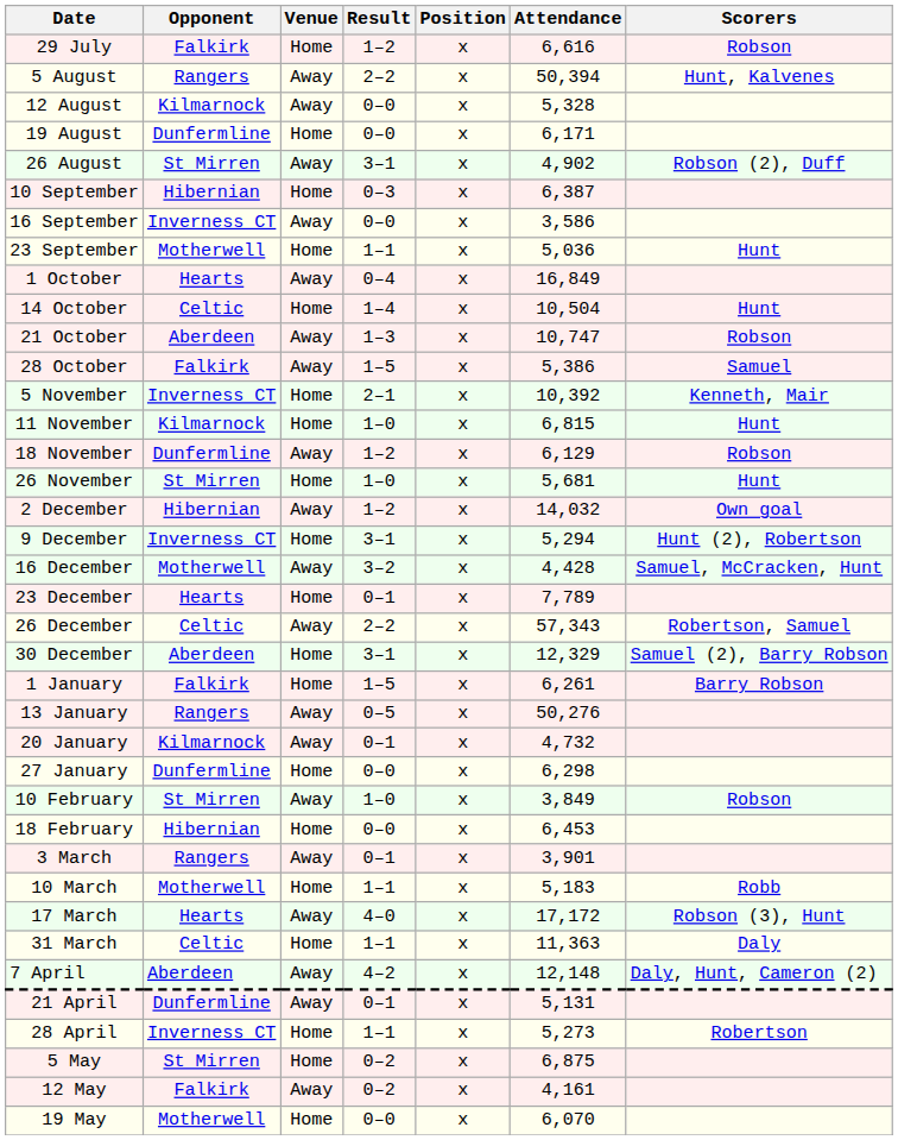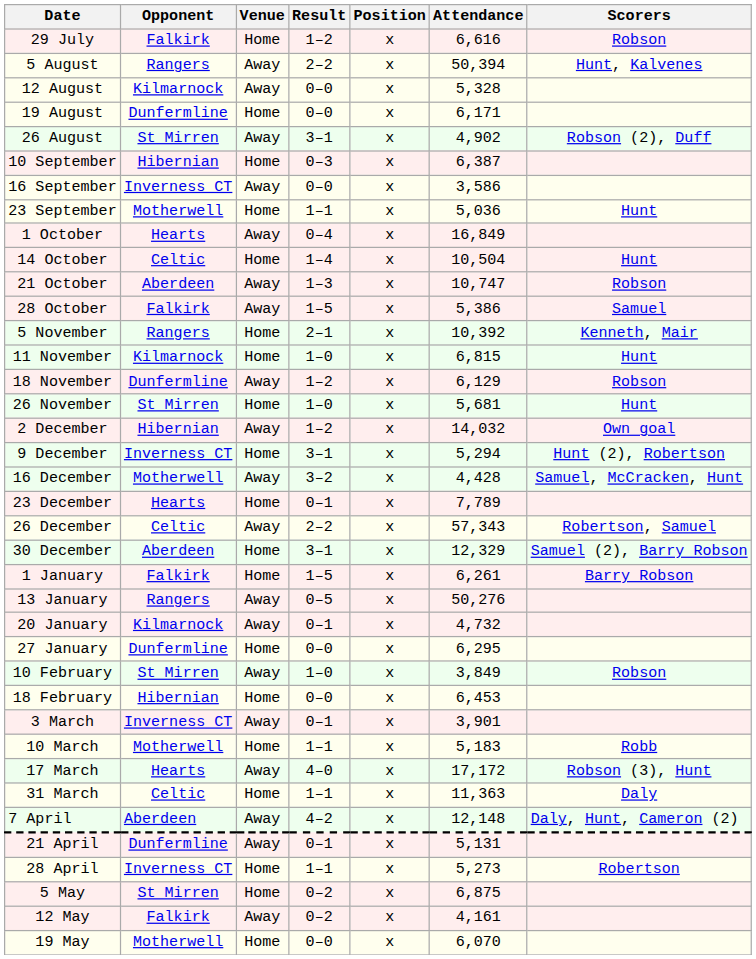5 November | Opponent: Inverness CT -> Rangers
27 January | Attendance: 6,298 -> 6,295
3 March | Opponent: Rangers -> Inverness CT
